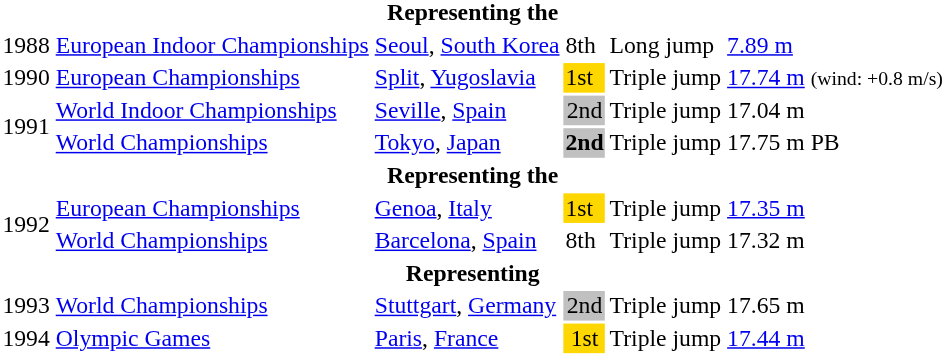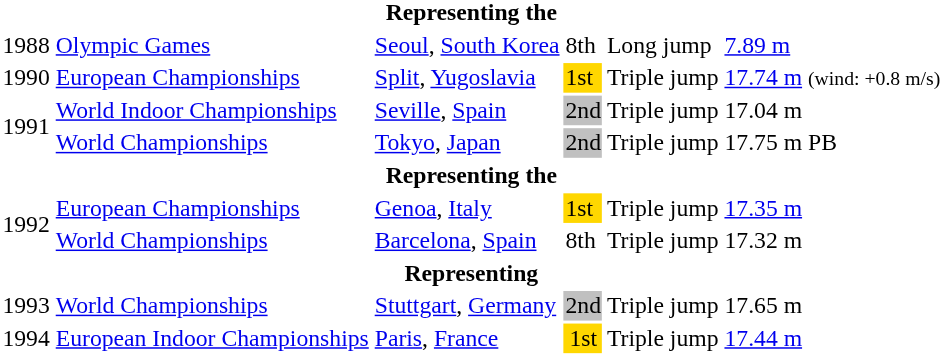Seoul, South Korea | column 2: European Indoor Championships -> Olympic Games
Tokyo, Japan | column 4: bold -> normal
Paris, France | column 2: Olympic Games -> European Indoor Championships
